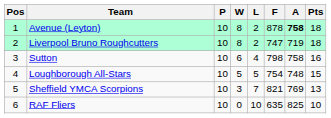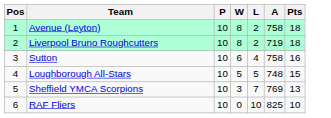- column: F | 878 | 747 | 798 | 754 | 821 | 635
Avenue (Leyton) | A: bold -> normal
